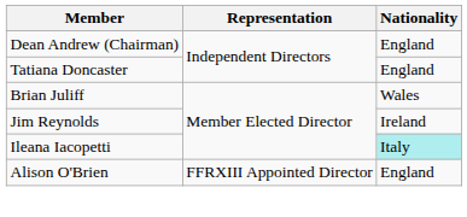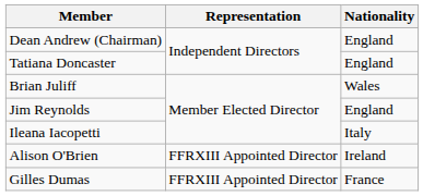Jim Reynolds | Nationality: Ireland -> England
Ileana Iacopetti | Nationality: paleturquoise background -> no background
Alison O'Brien | Nationality: England -> Ireland
+ row: Gilles Dumas | FFRXIII Appointed Director | France
